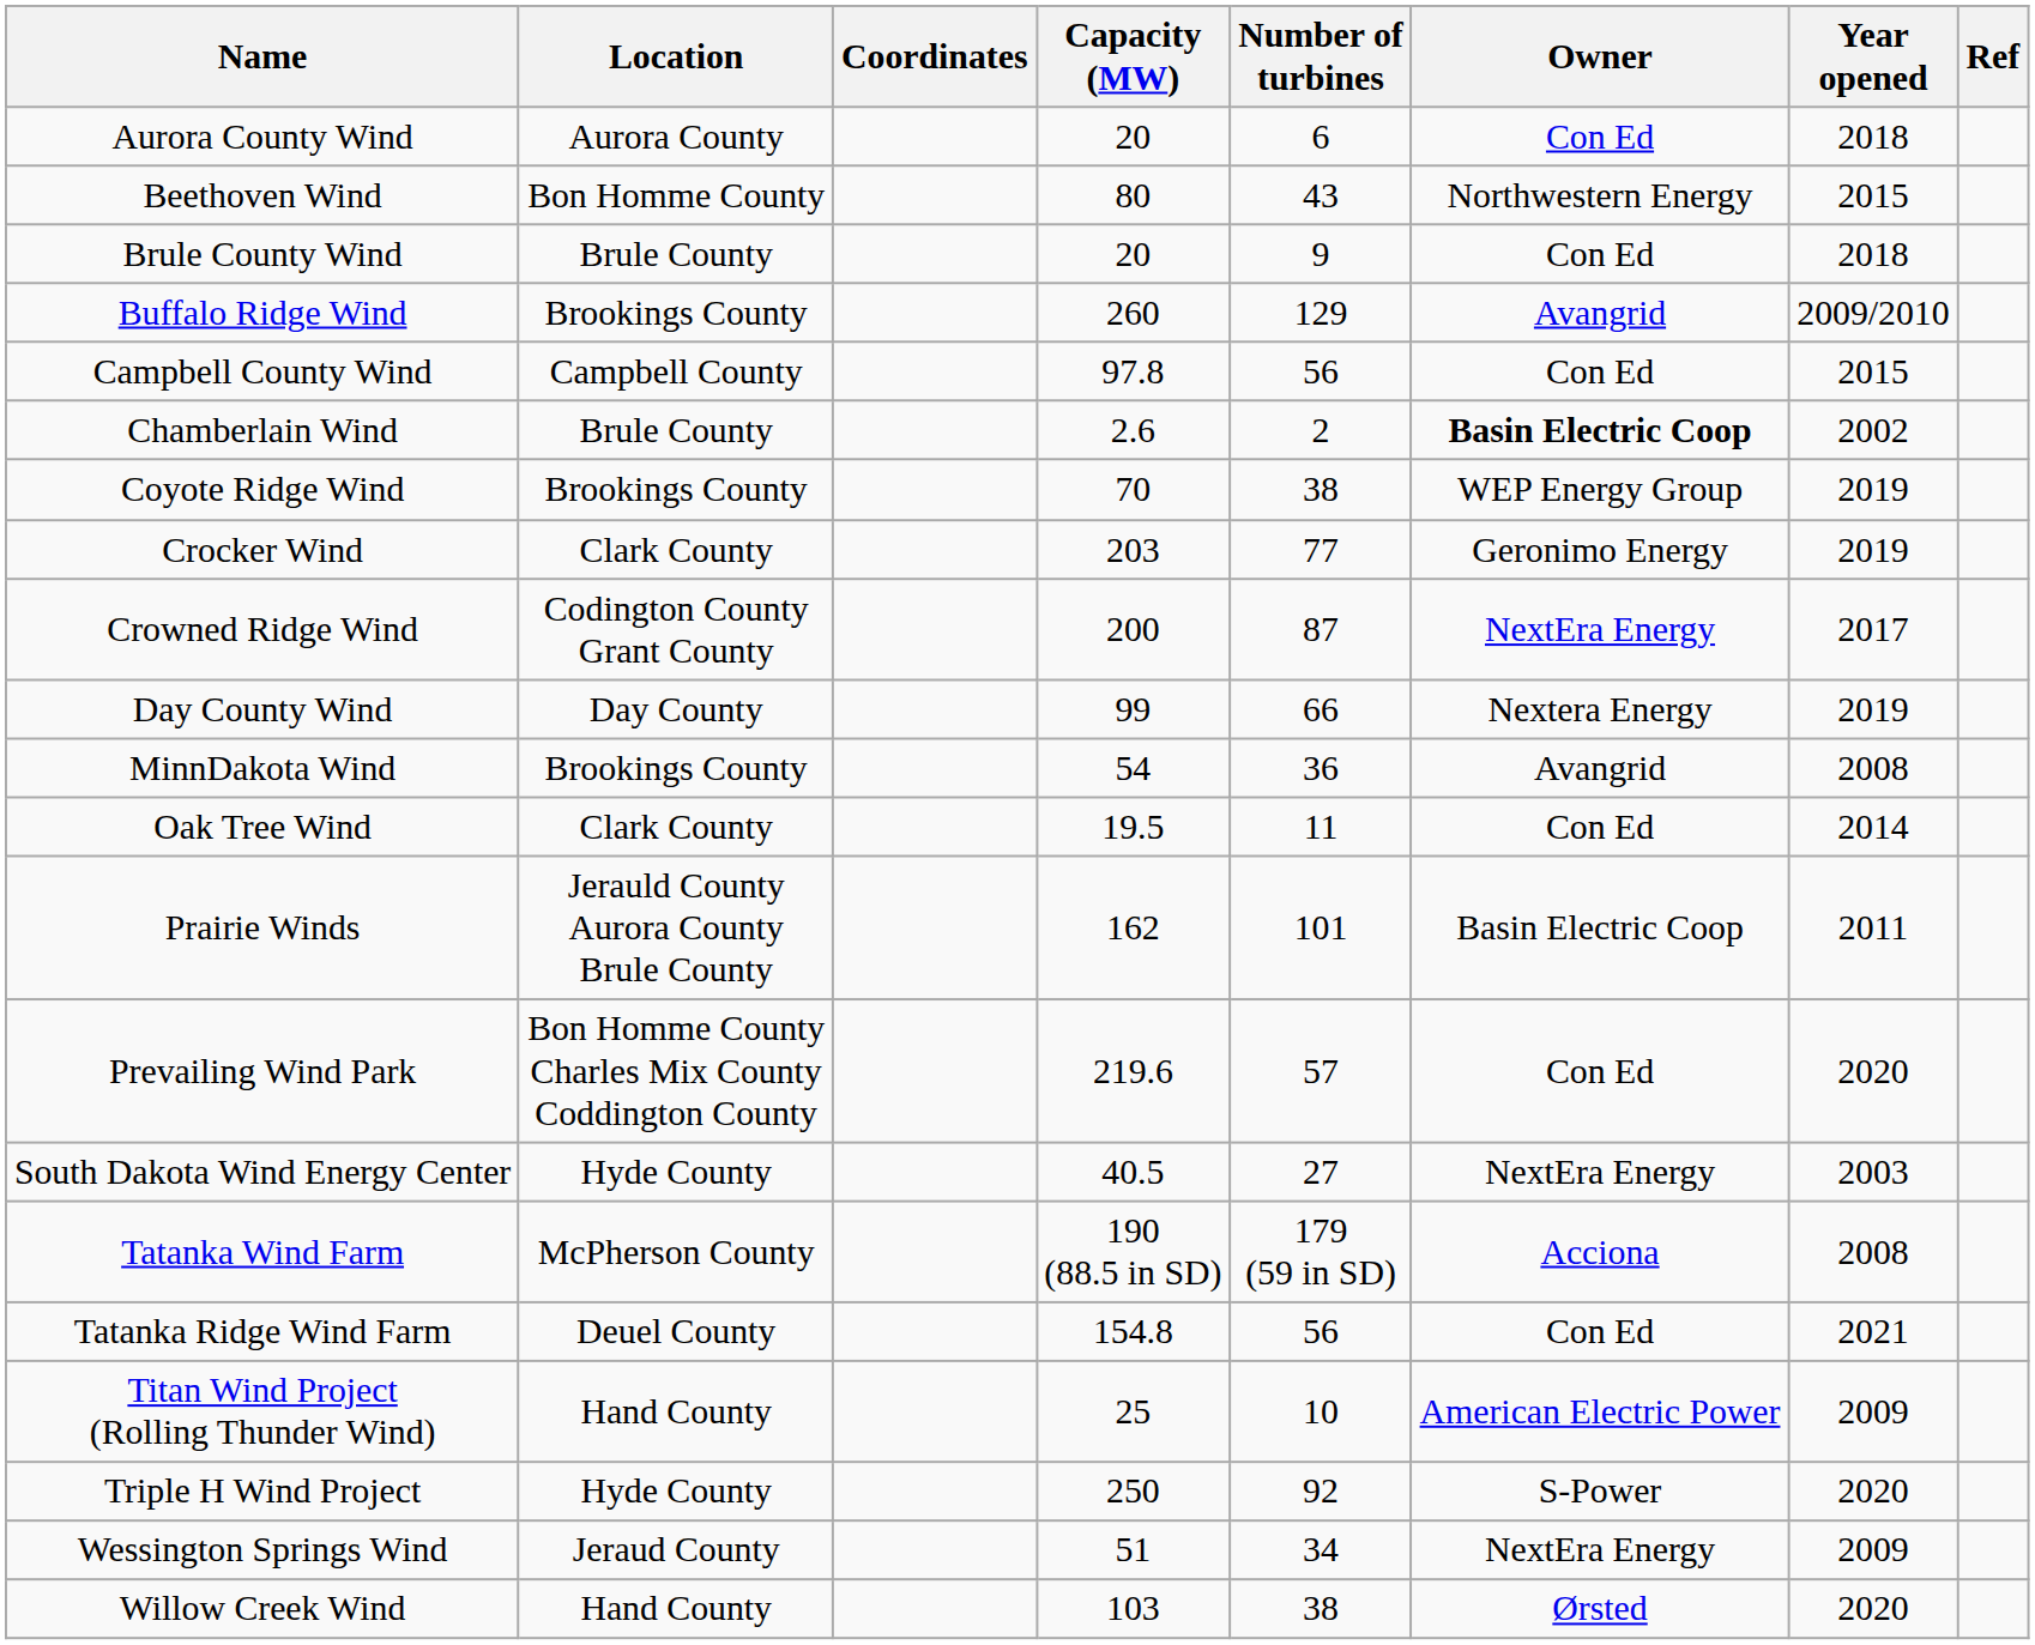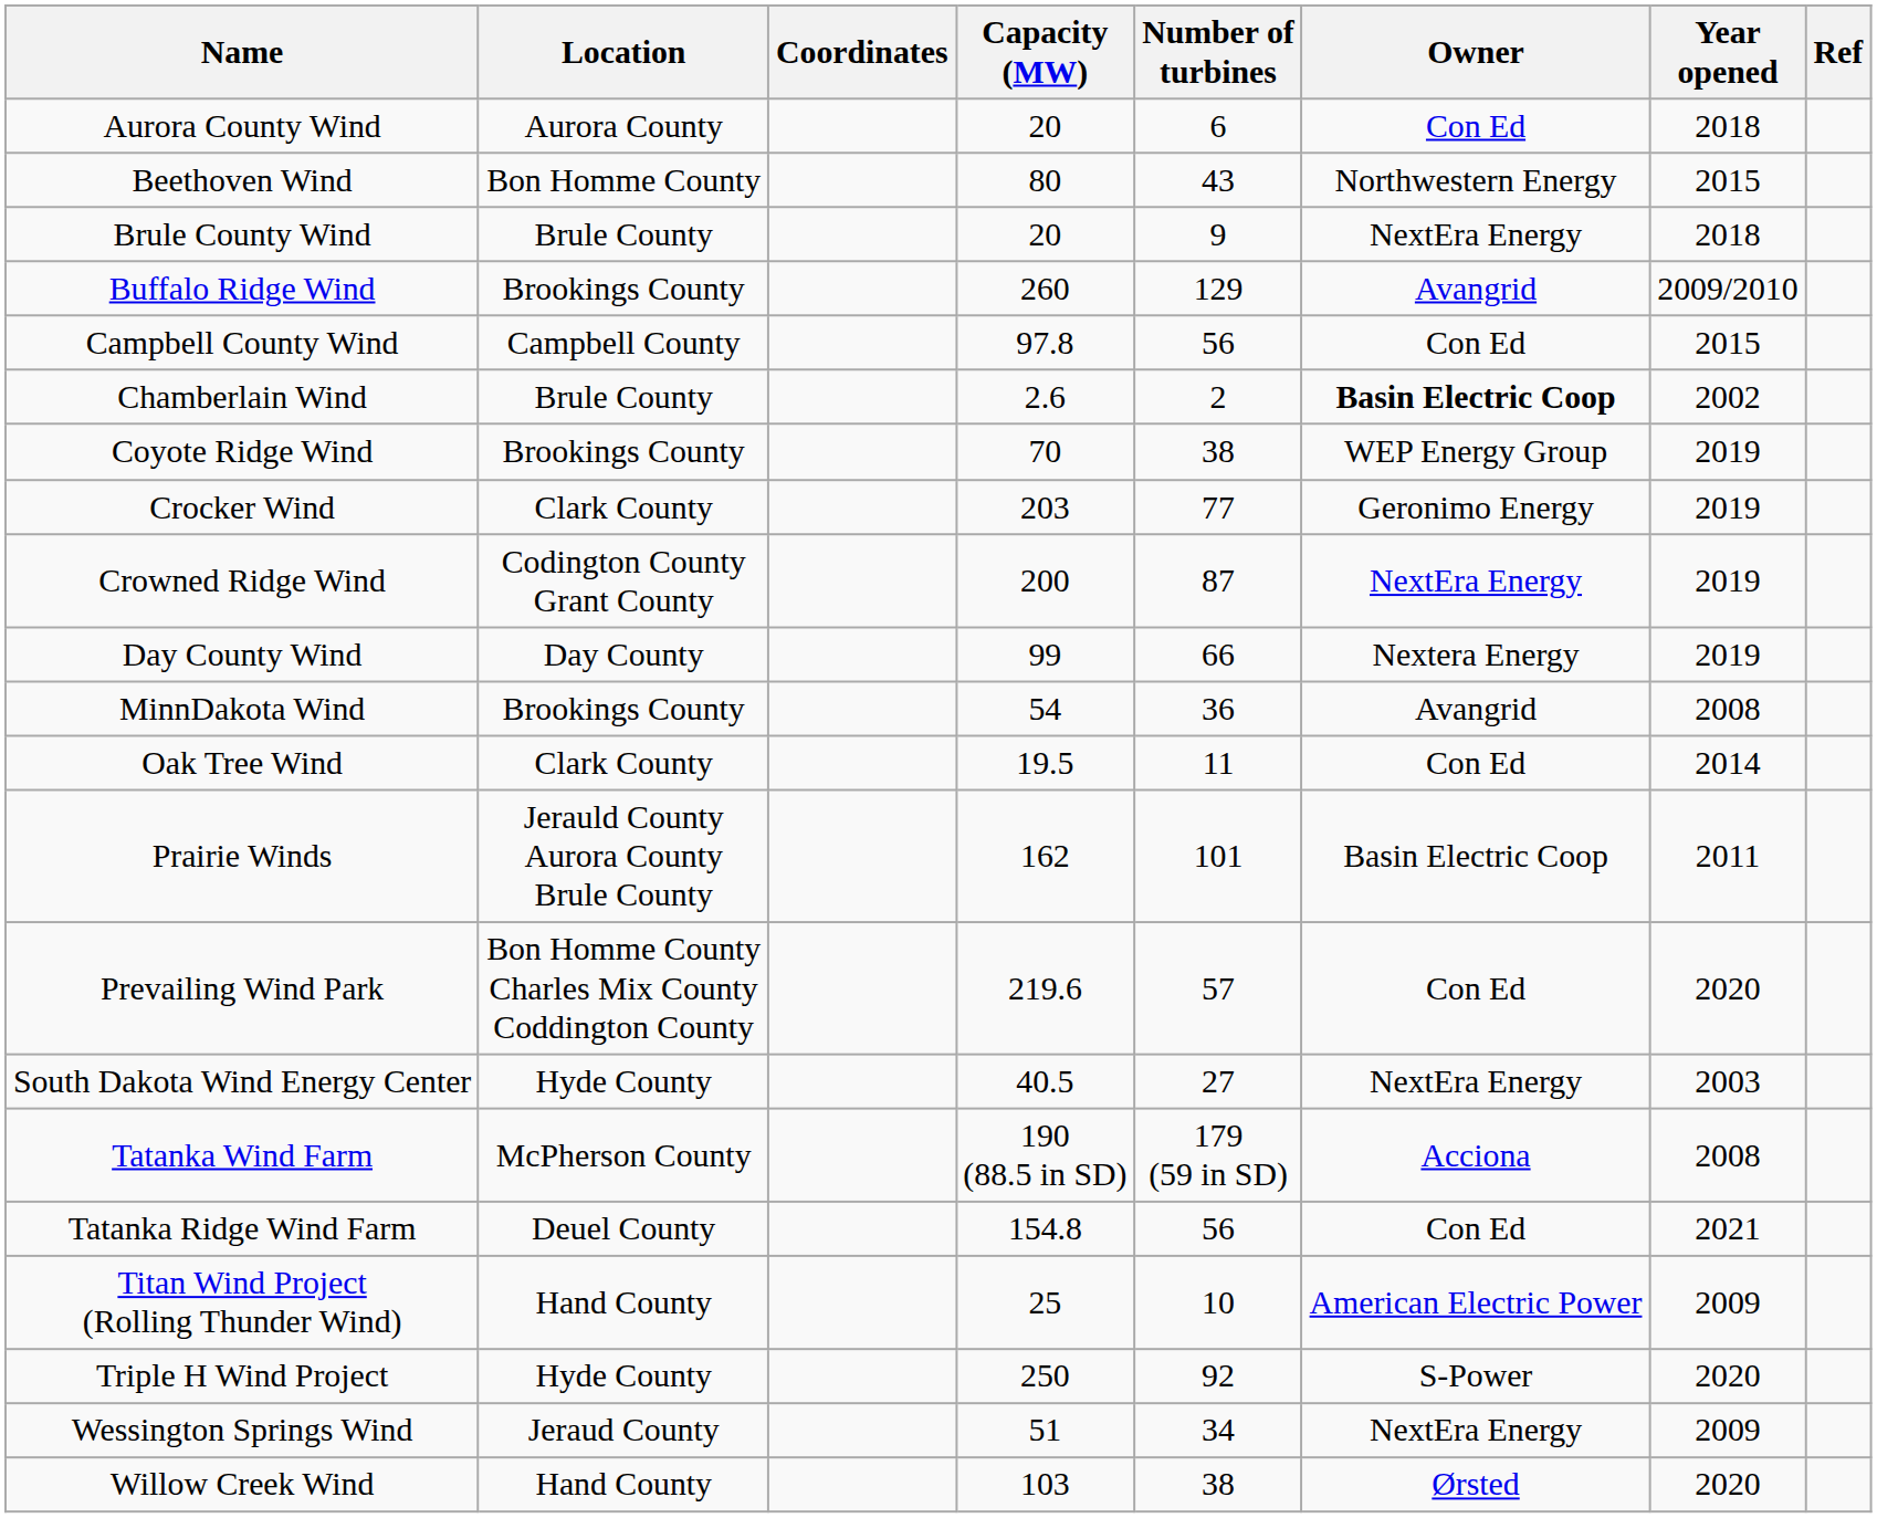Brule County Wind | Owner: Con Ed -> NextEra Energy
Crowned Ridge Wind | Year opened: 2017 -> 2019
